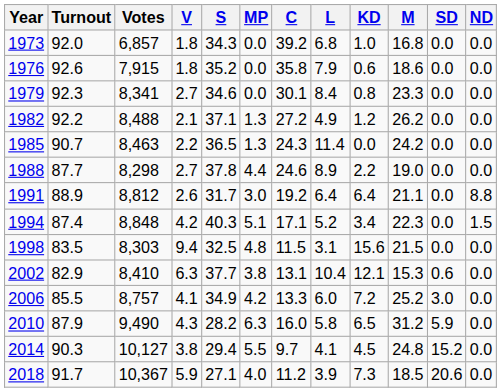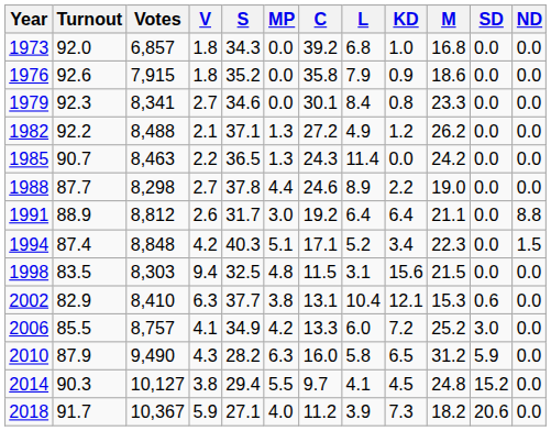1976 | KD: 0.6 -> 0.9
2018 | M: 18.5 -> 18.2
